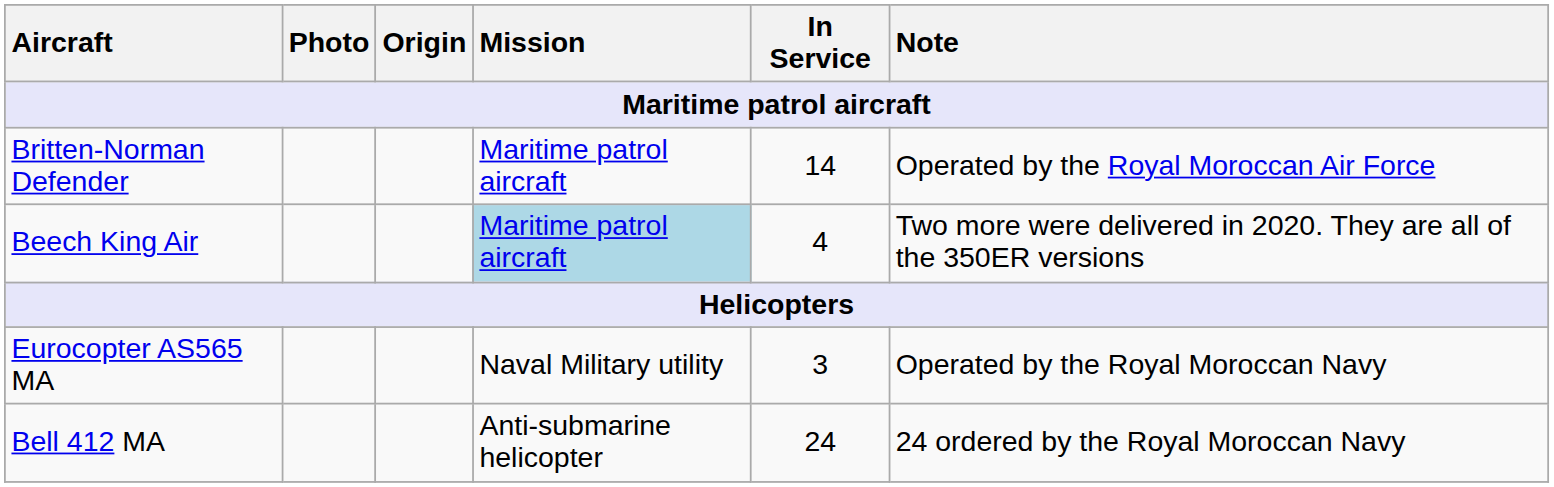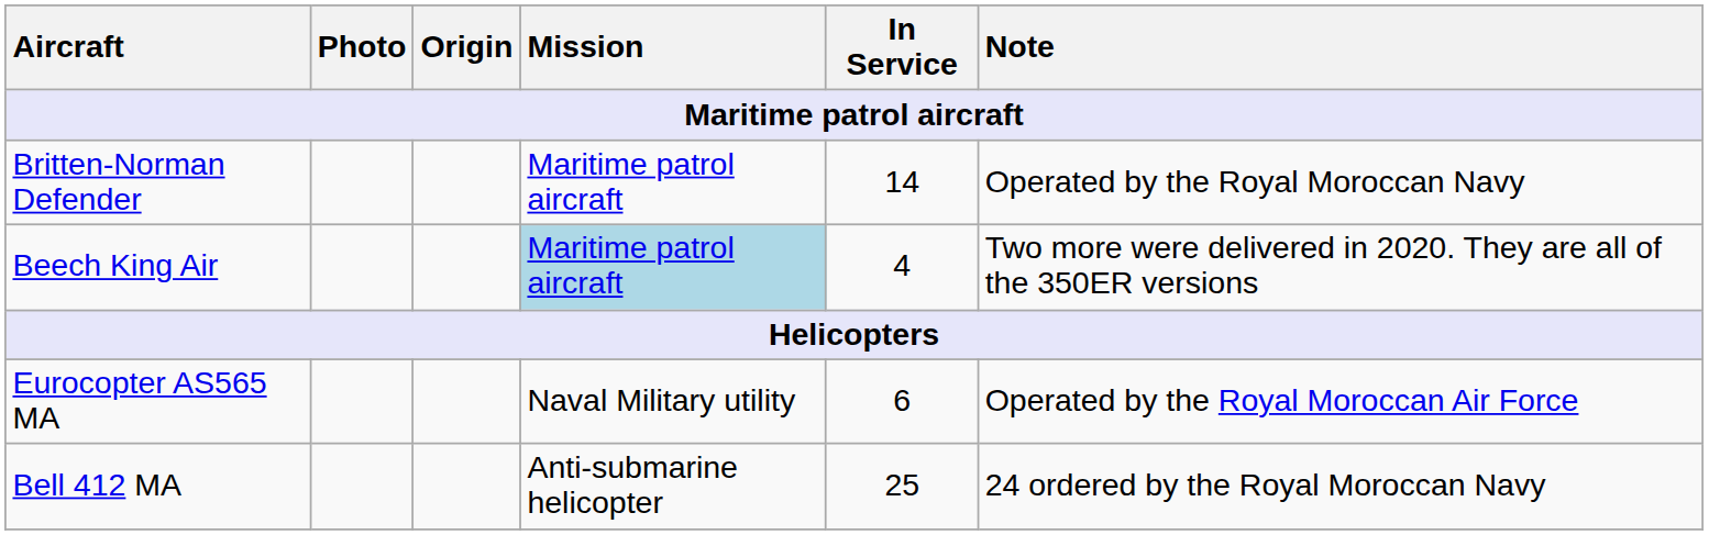Britten-Norman Defender | Note: Operated by the Royal Moroccan Air Force -> Operated by the Royal Moroccan Navy
Eurocopter AS565 MA | In Service: 3 -> 6
Eurocopter AS565 MA | Note: Operated by the Royal Moroccan Navy -> Operated by the Royal Moroccan Air Force
Bell 412 MA | In Service: 24 -> 25
